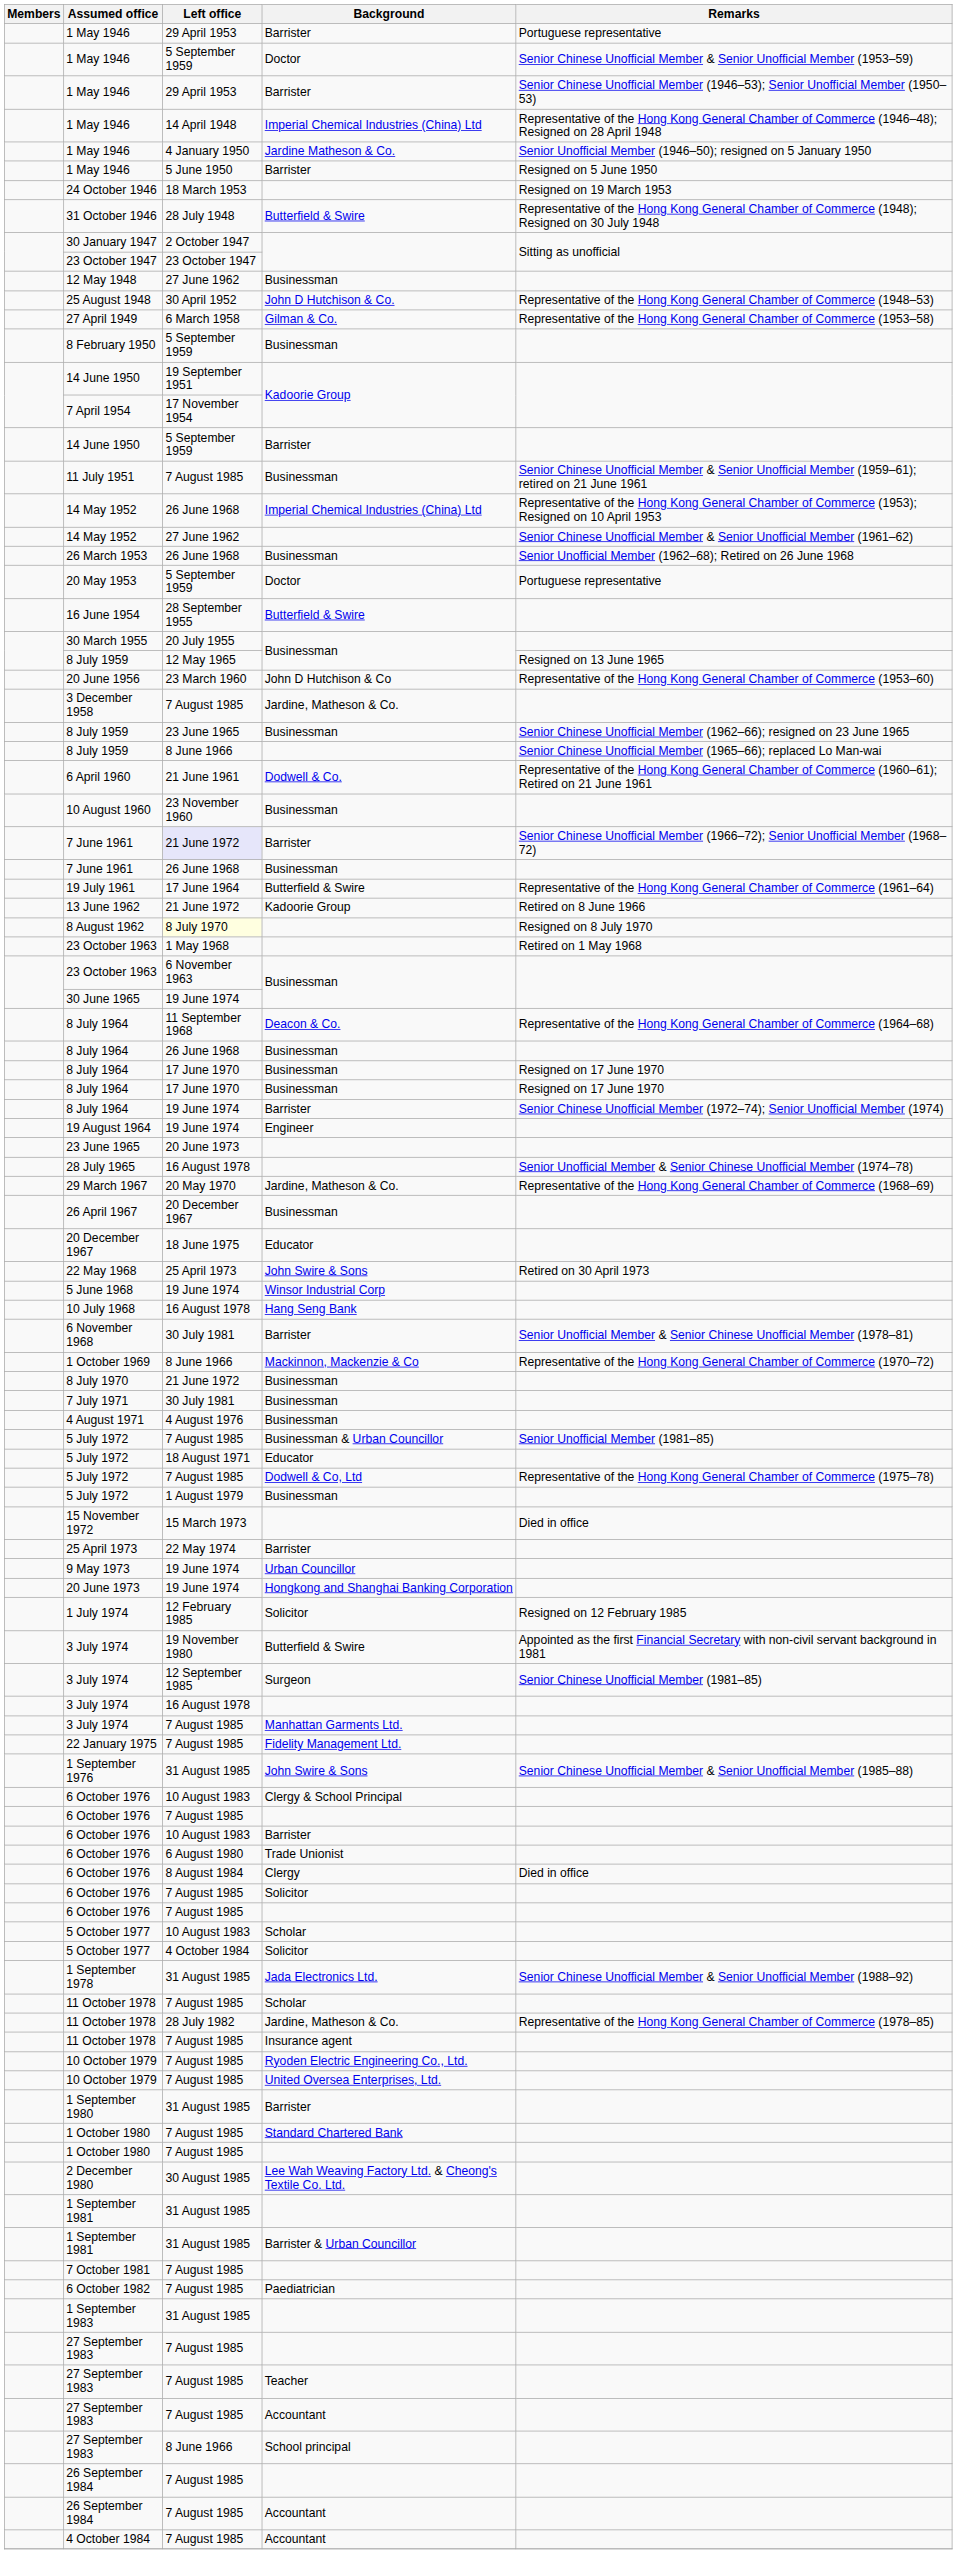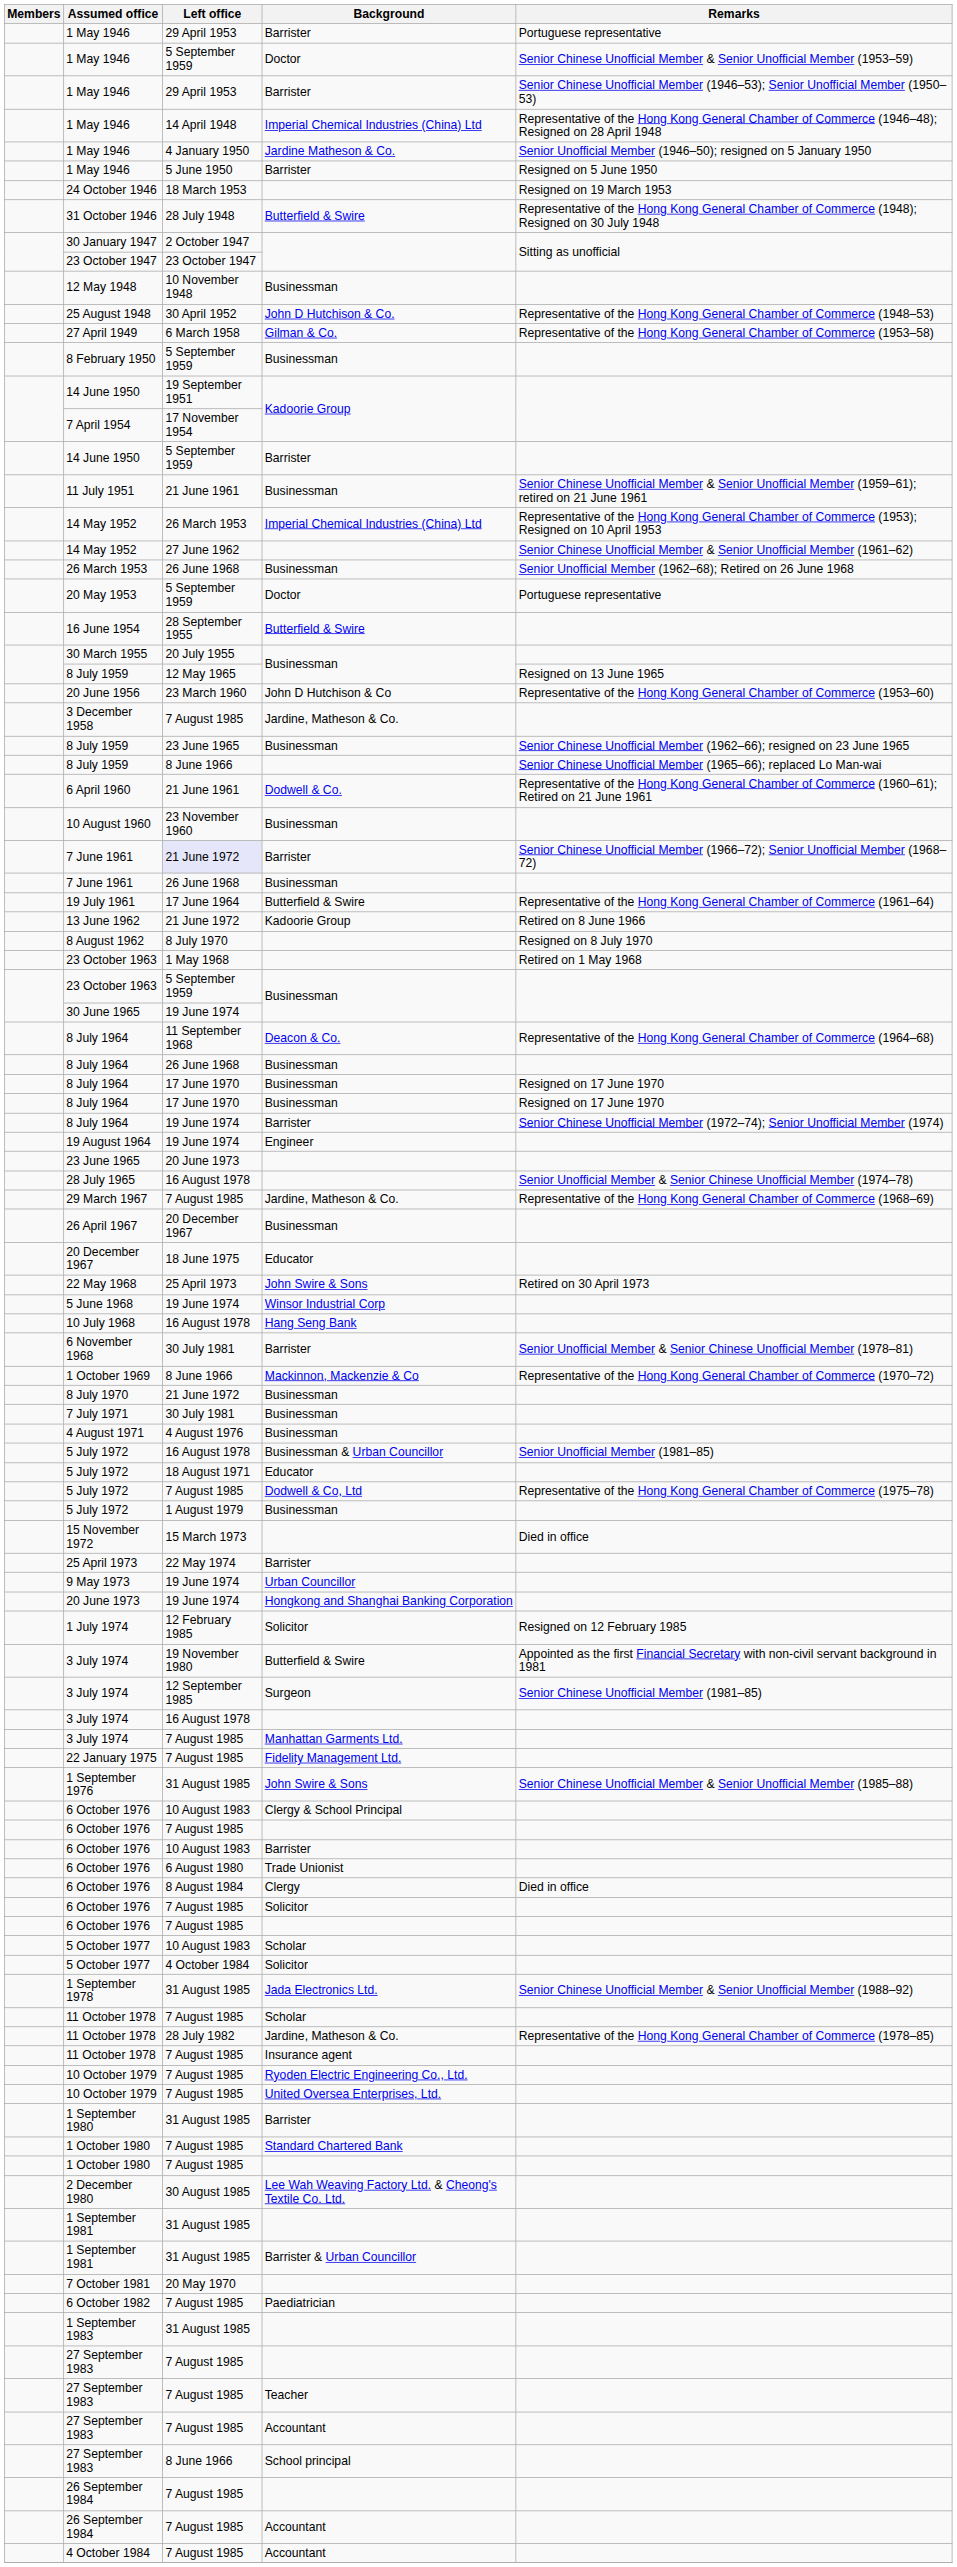12 May 1948 | Left office: 27 June 1962 -> 10 November 1948
11 July 1951 | Left office: 7 August 1985 -> 21 June 1961
14 May 1952 / Imperial Chemical Industries (China) Ltd | Left office: 26 June 1968 -> 26 March 1953
8 August 1962 | Left office: lightyellow background -> no background
23 October 1963 / Businessman | Left office: 6 November 1963 -> 5 September 1959
29 March 1967 | Left office: 20 May 1970 -> 7 August 1985
5 July 1972 / Businessman & Urban Councillor | Left office: 7 August 1985 -> 16 August 1978
7 October 1981 | Left office: 7 August 1985 -> 20 May 1970
